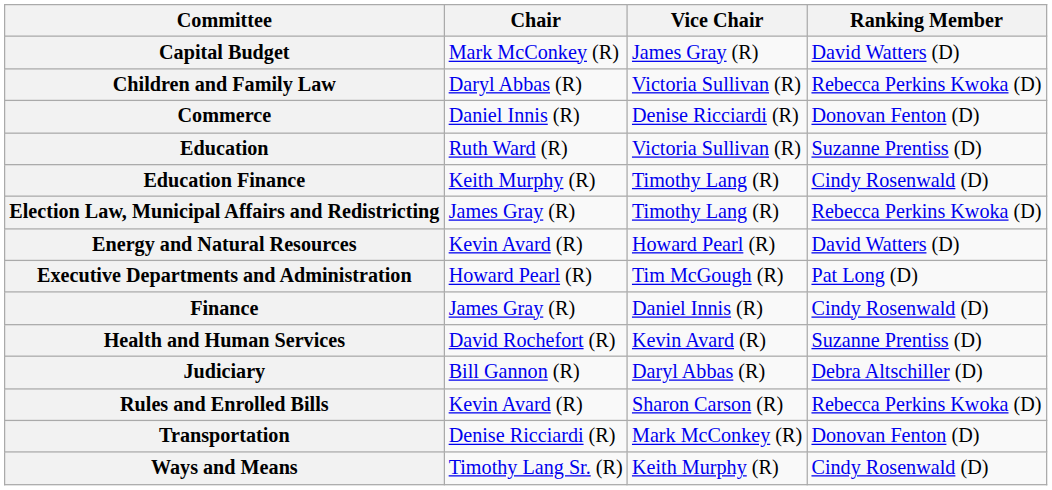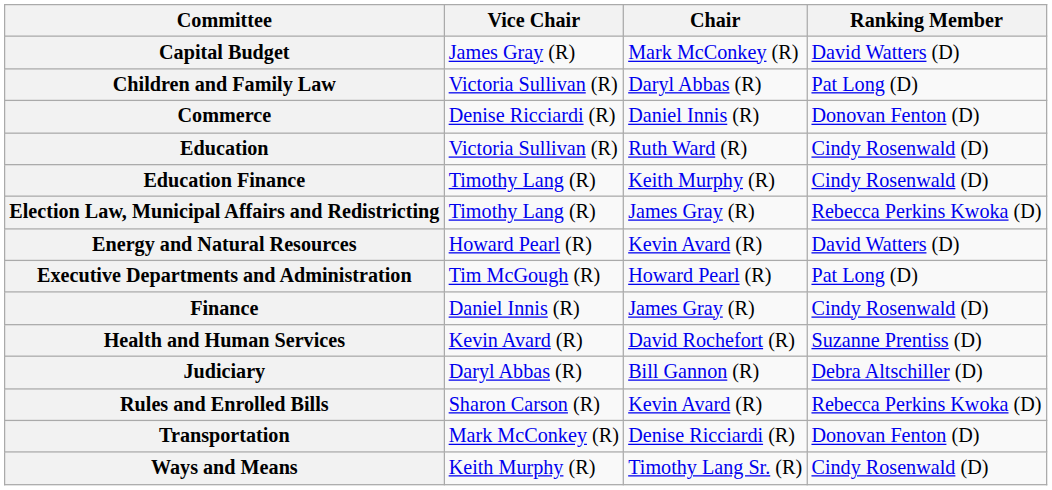columns swapped: Chair <-> Vice Chair
Children and Family Law | Ranking Member: Rebecca Perkins Kwoka (D) -> Pat Long (D)
Education | Ranking Member: Suzanne Prentiss (D) -> Cindy Rosenwald (D)
